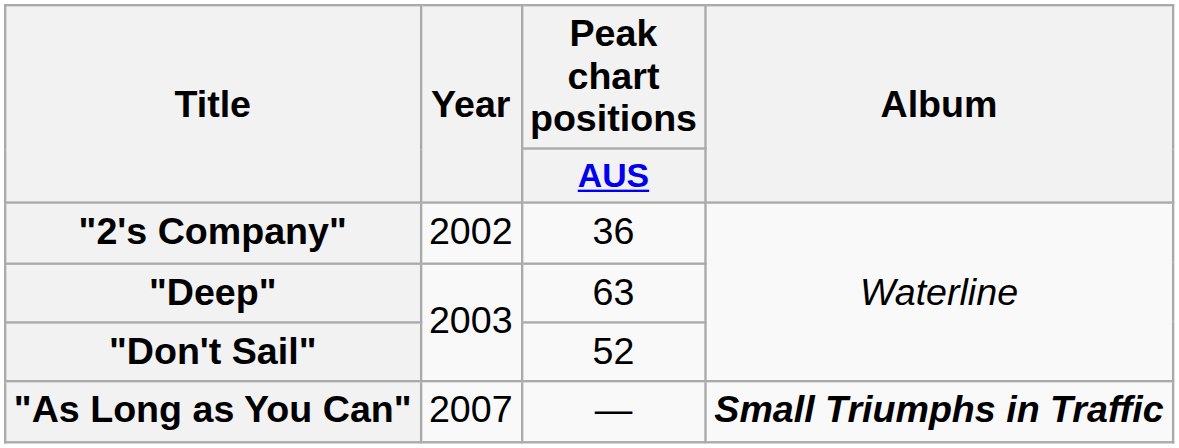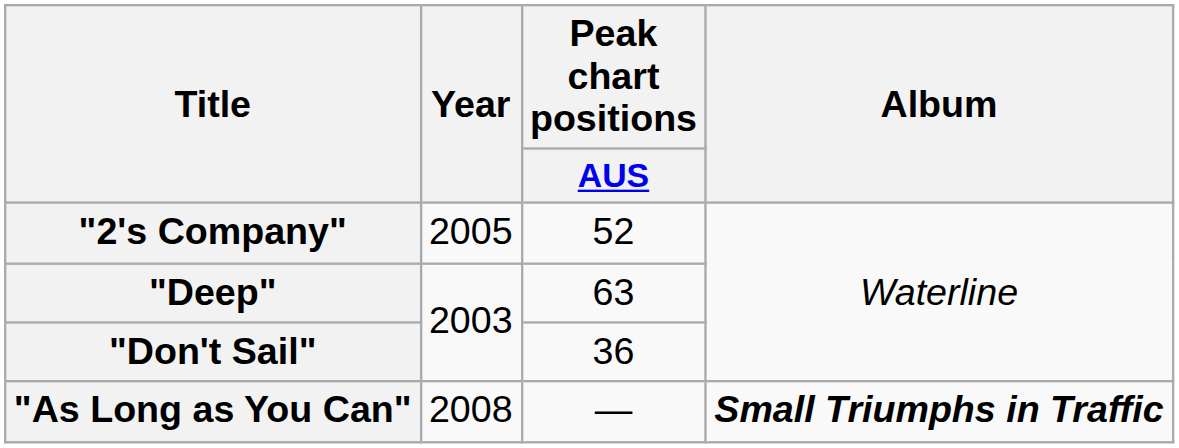"2's Company" | Year: 2002 -> 2005
"2's Company" | Peak chart positions / AUS: 36 -> 52
"Don't Sail" | Peak chart positions / AUS: 52 -> 36
"As Long as You Can" | Year: 2007 -> 2008
